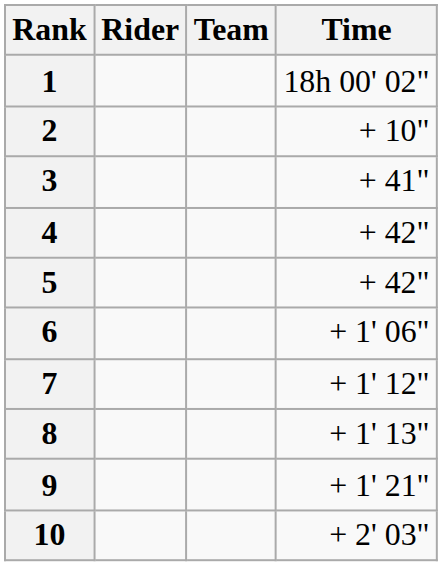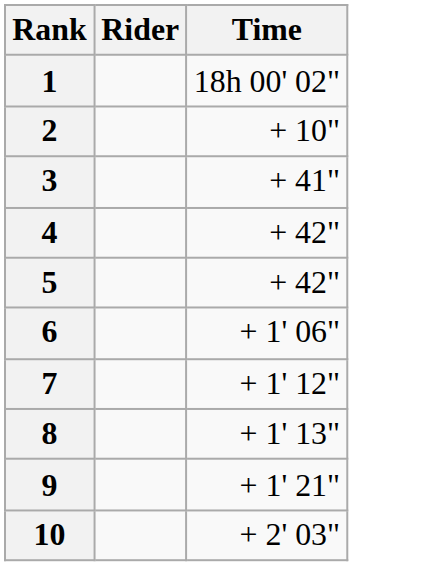- column: Team
